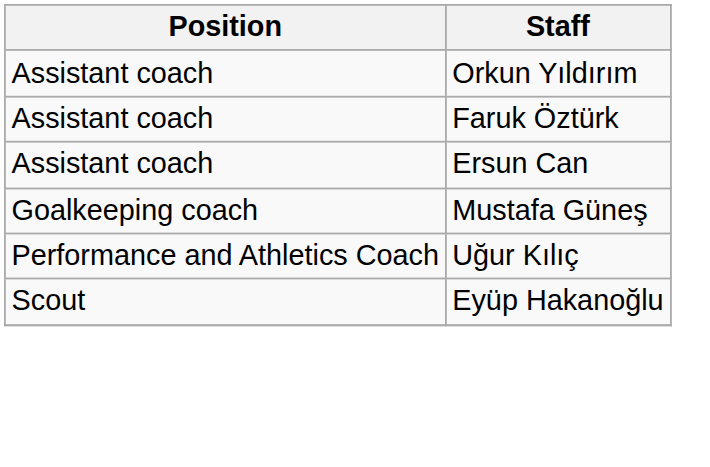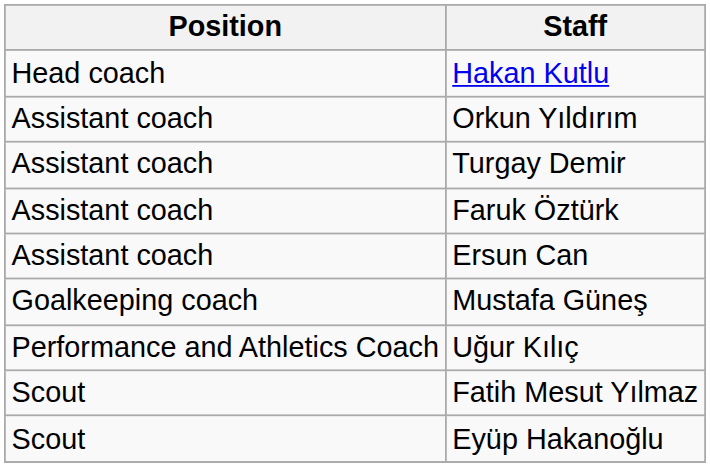+ row: Head coach | Hakan Kutlu
+ row: Assistant coach | Turgay Demir
+ row: Scout | Fatih Mesut Yılmaz
